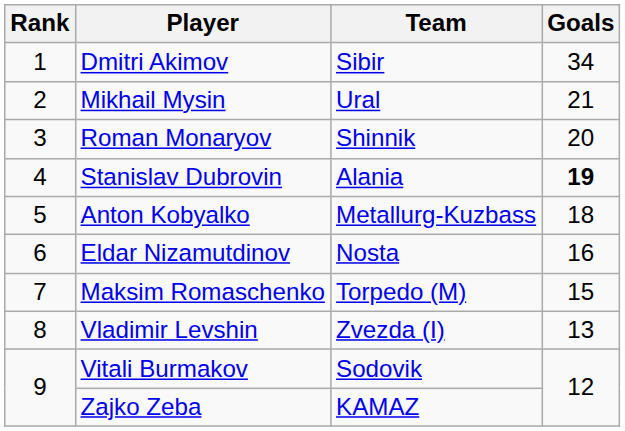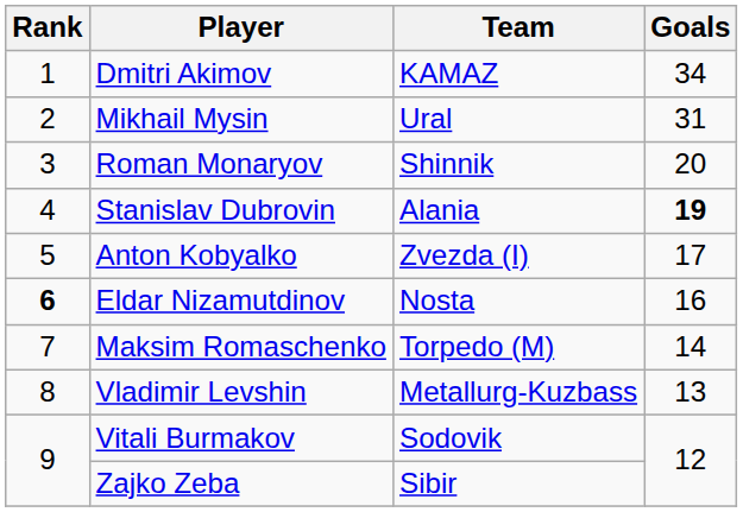Dmitri Akimov | Team: Sibir -> KAMAZ
Mikhail Mysin | Goals: 21 -> 31
Anton Kobyalko | Team: Metallurg-Kuzbass -> Zvezda (I)
Anton Kobyalko | Goals: 18 -> 17
Eldar Nizamutdinov | Rank: normal -> bold
Maksim Romaschenko | Goals: 15 -> 14
Vladimir Levshin | Team: Zvezda (I) -> Metallurg-Kuzbass
Zajko Zeba | Team: KAMAZ -> Sibir
